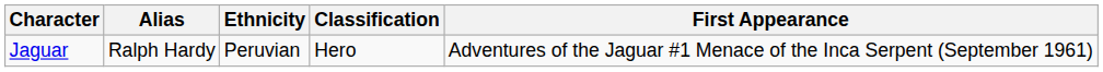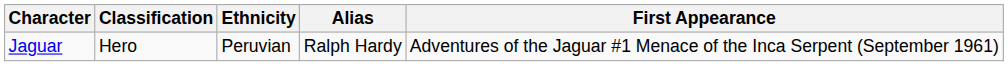columns swapped: Alias <-> Classification
